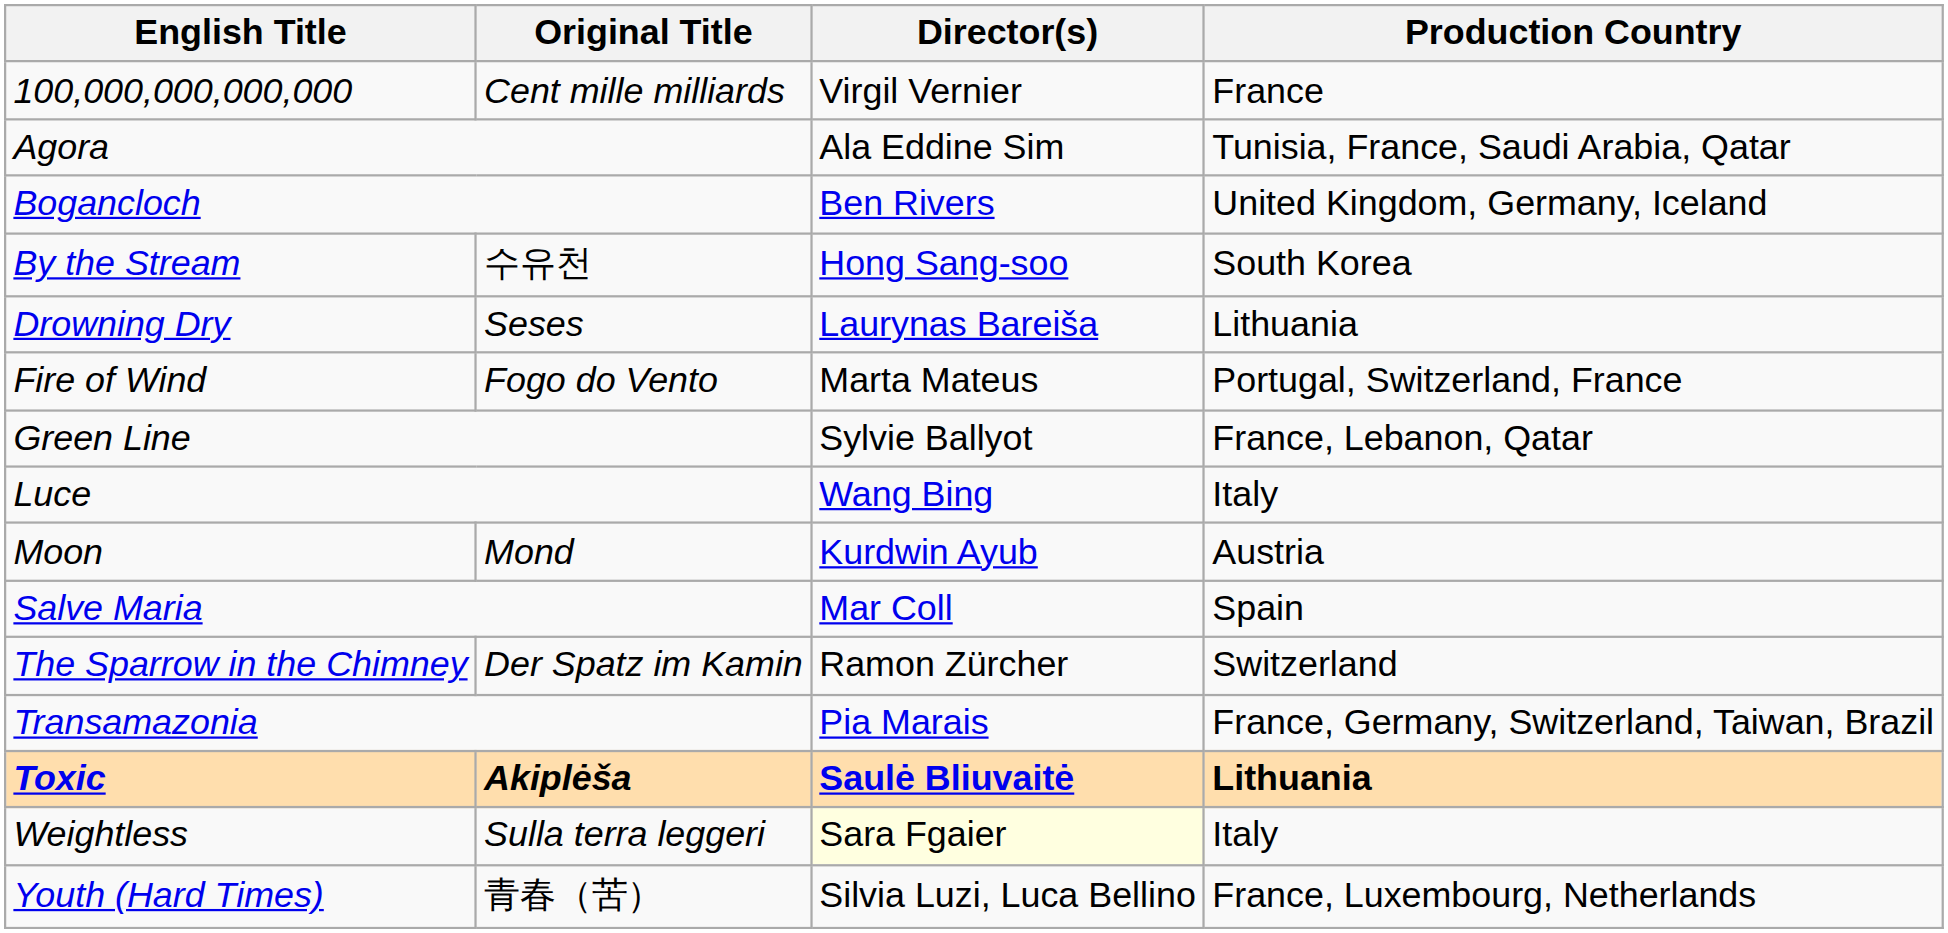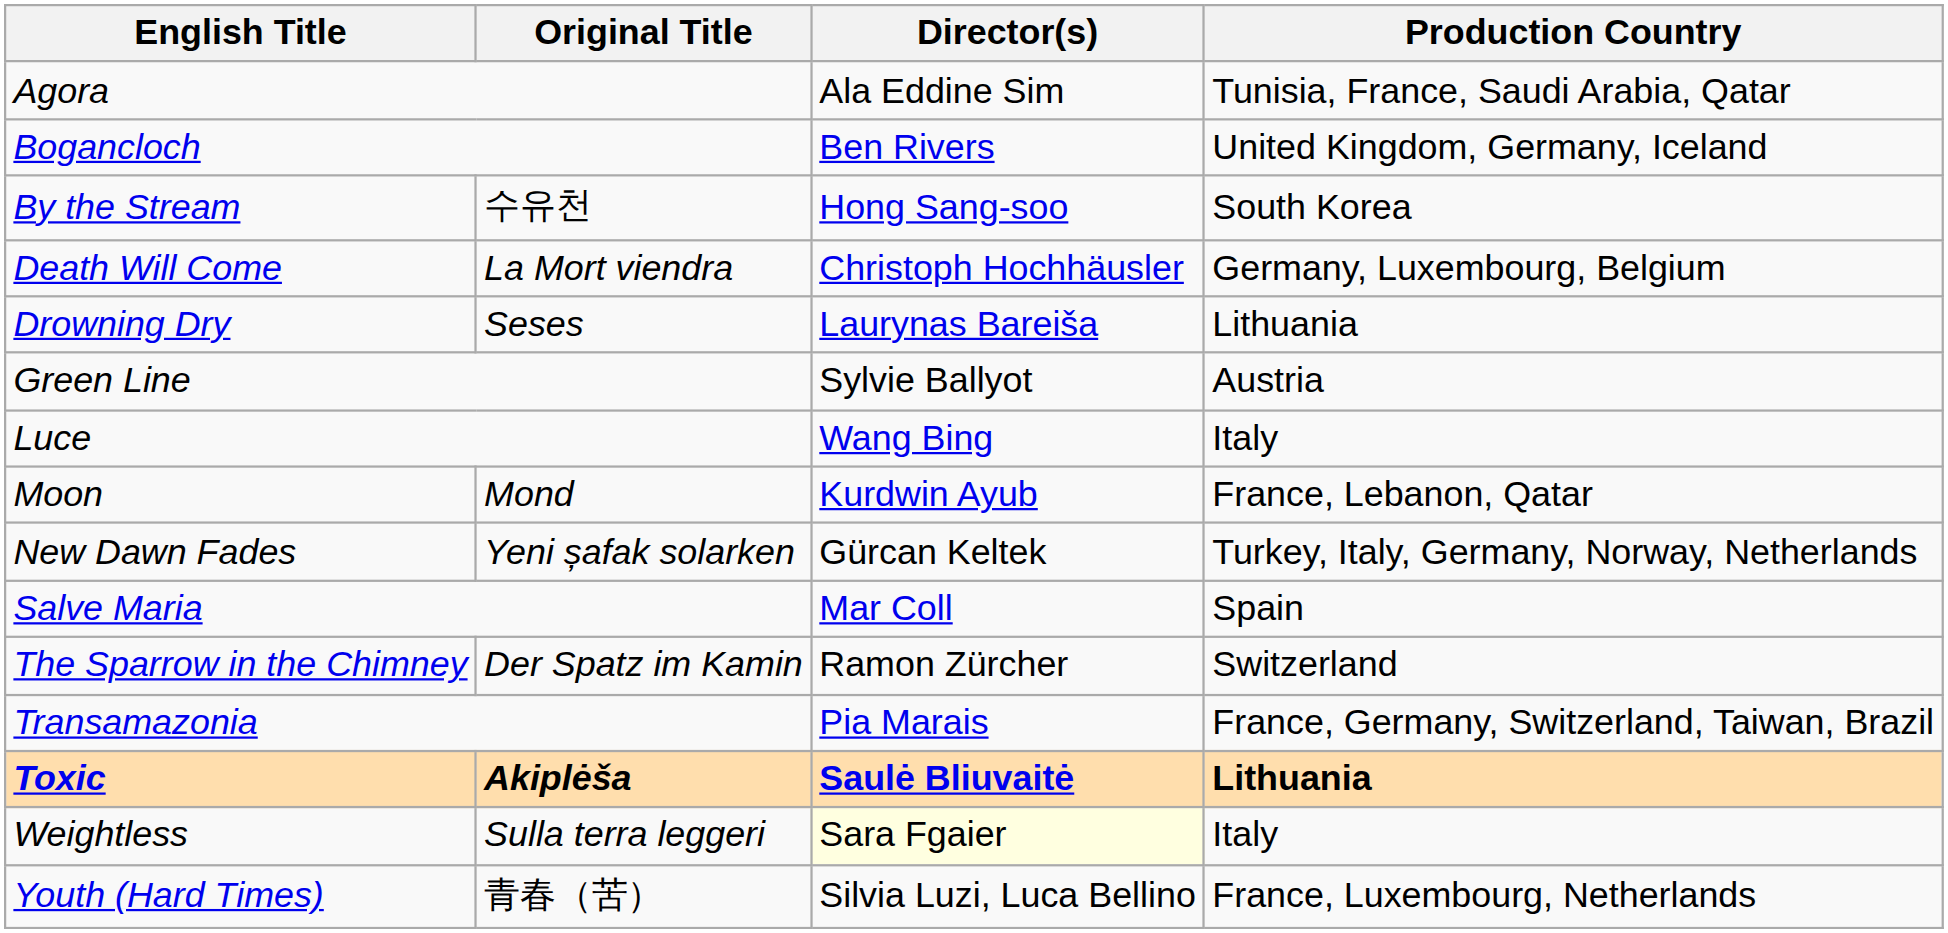- row: 100,000,000,000,000 | Cent mille milliards | Virgil Vernier | France
+ row: Death Will Come | La Mort viendra | Christoph Hochhäusler | Germany, Luxembourg, Belgium
- row: Fire of Wind | Fogo do Vento | Marta Mateus | Portugal, Switzerland, France
Green Line | Production Country: France, Lebanon, Qatar -> Austria
Moon | Production Country: Austria -> France, Lebanon, Qatar
+ row: New Dawn Fades | Yeni șafak solarken | Gürcan Keltek | Turkey, Italy, Germany, Norway, Netherlands
